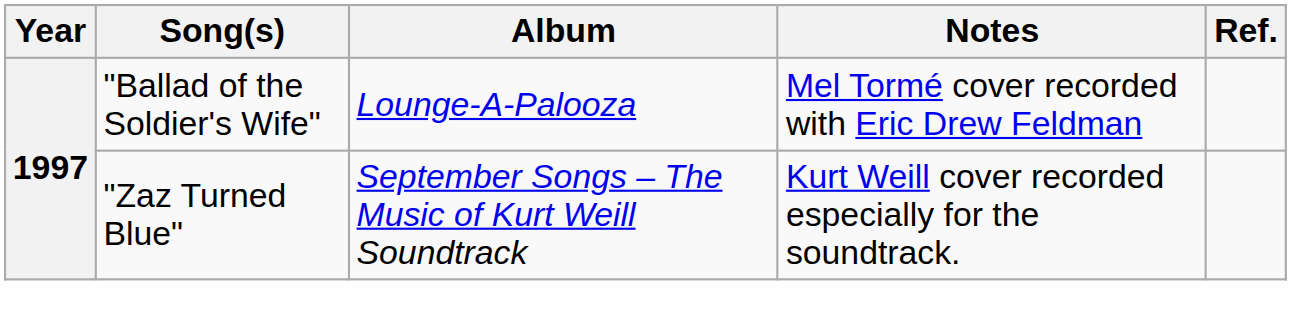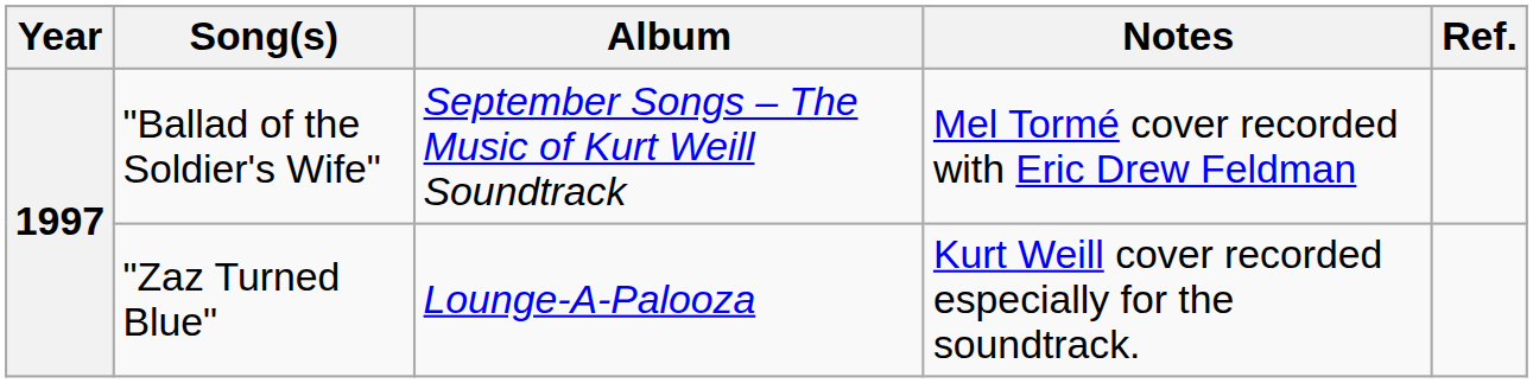"Ballad of the Soldier's Wife" | Album: Lounge-A-Palooza -> September Songs – The Music of Kurt Weill Soundtrack
"Zaz Turned Blue" | Album: September Songs – The Music of Kurt Weill Soundtrack -> Lounge-A-Palooza
